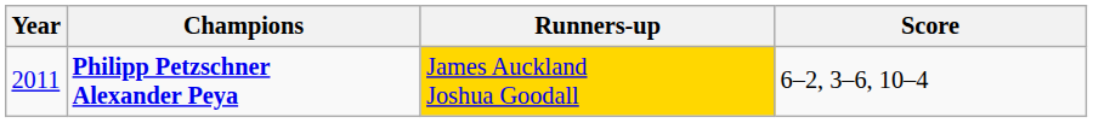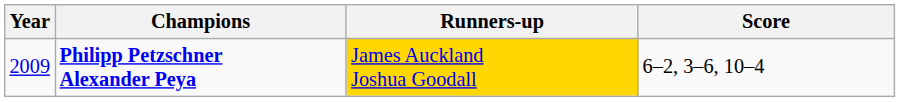Philipp Petzschner Alexander Peya | Year: 2011 -> 2009
